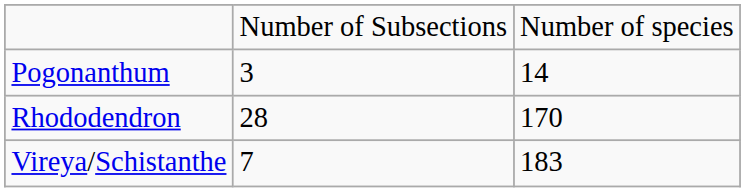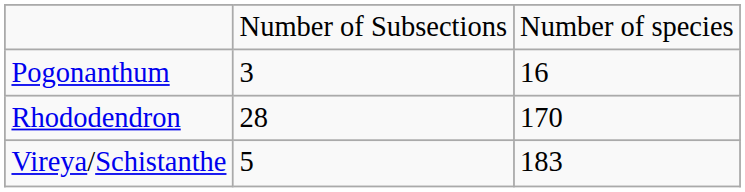Pogonanthum | column 3: 14 -> 16
Vireya/Schistanthe | column 2: 7 -> 5
